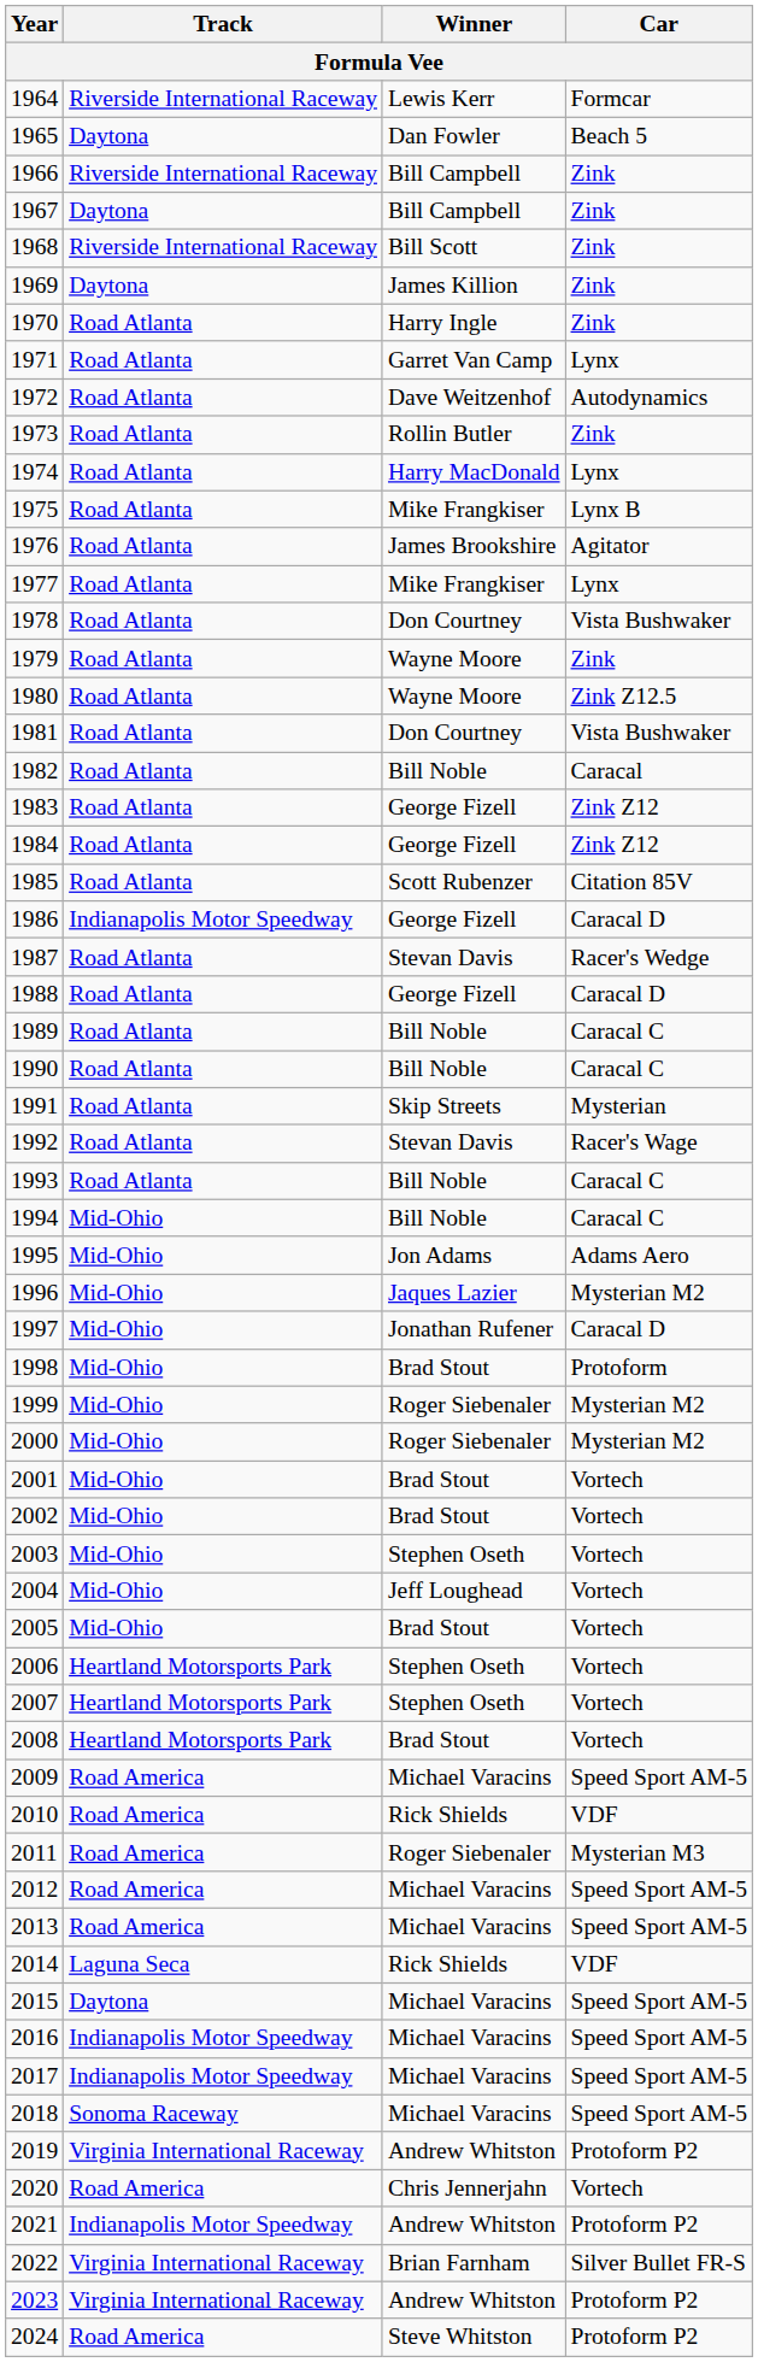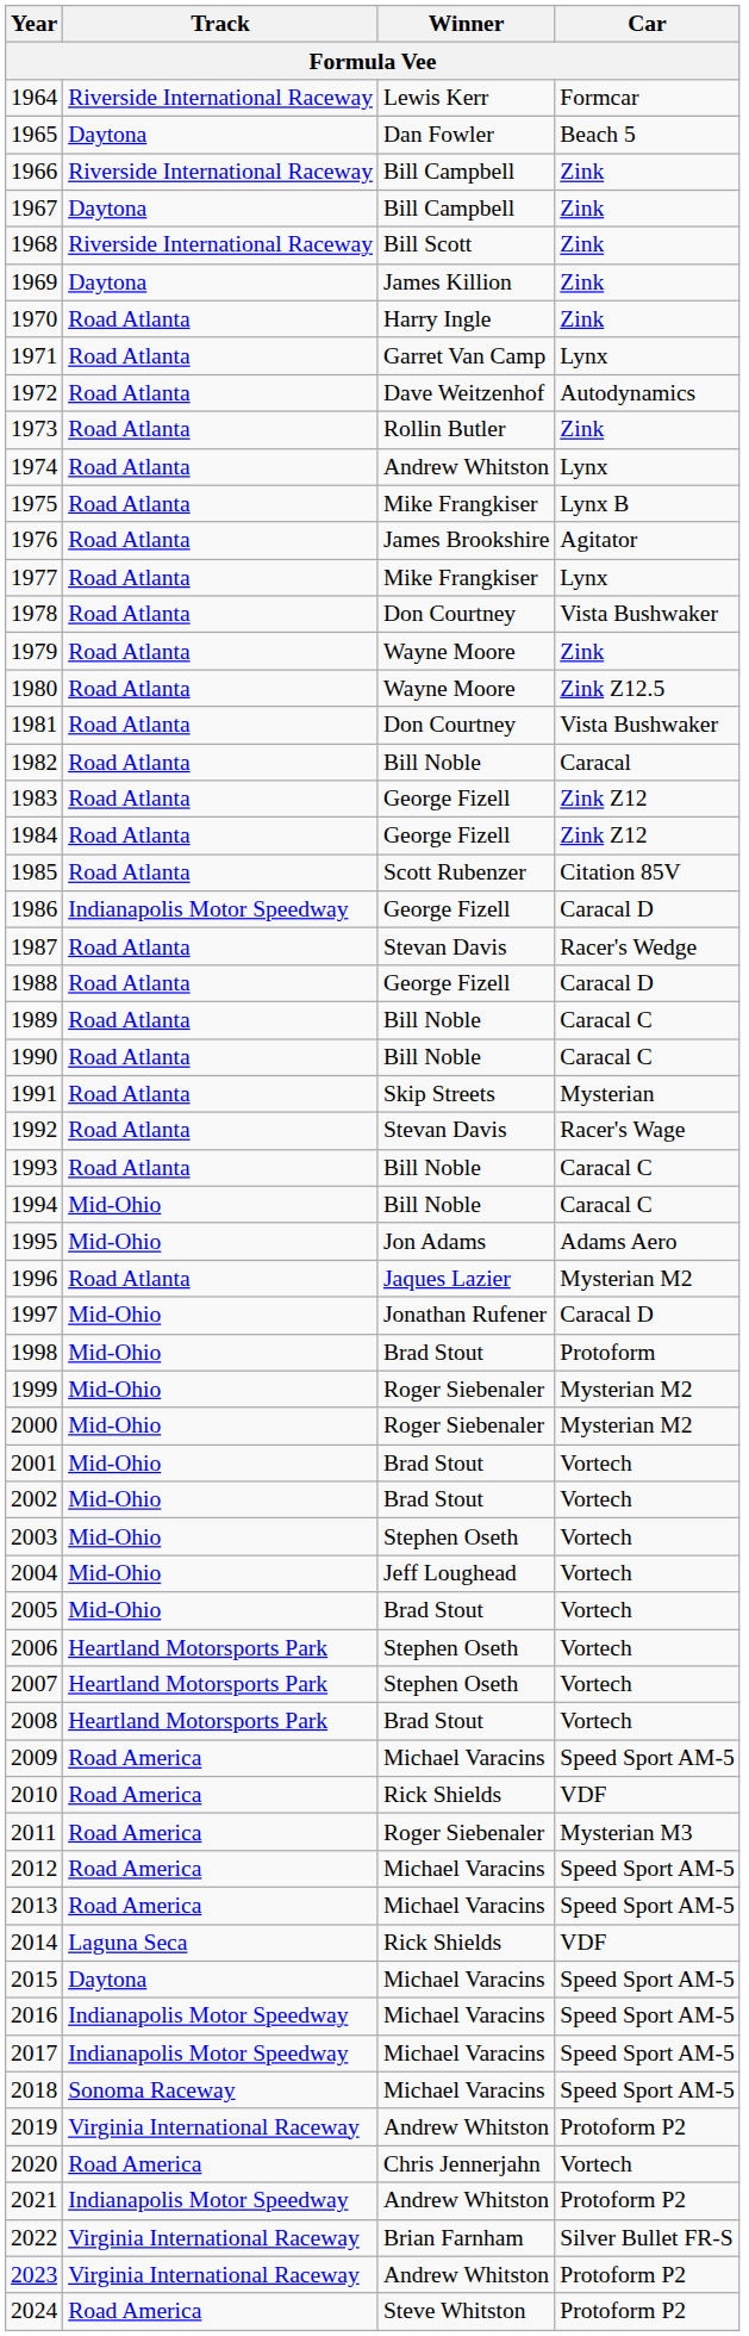1974 | Winner: Harry MacDonald -> Andrew Whitston
1996 | Track: Mid-Ohio -> Road Atlanta
